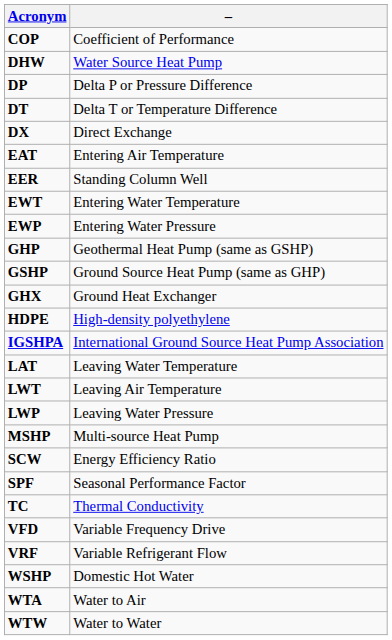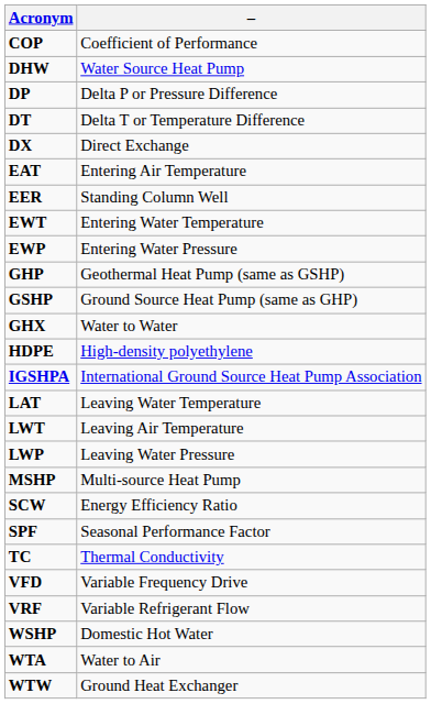GHX | –: Ground Heat Exchanger -> Water to Water
WTW | –: Water to Water -> Ground Heat Exchanger
